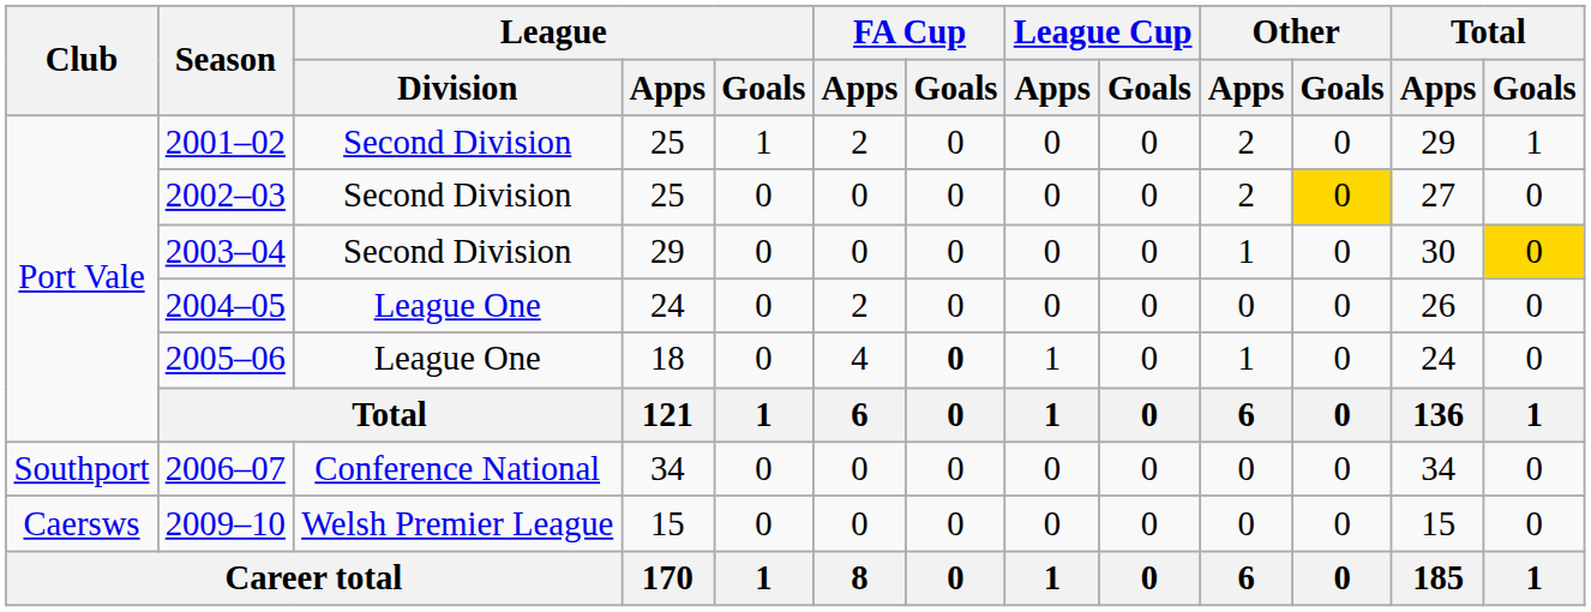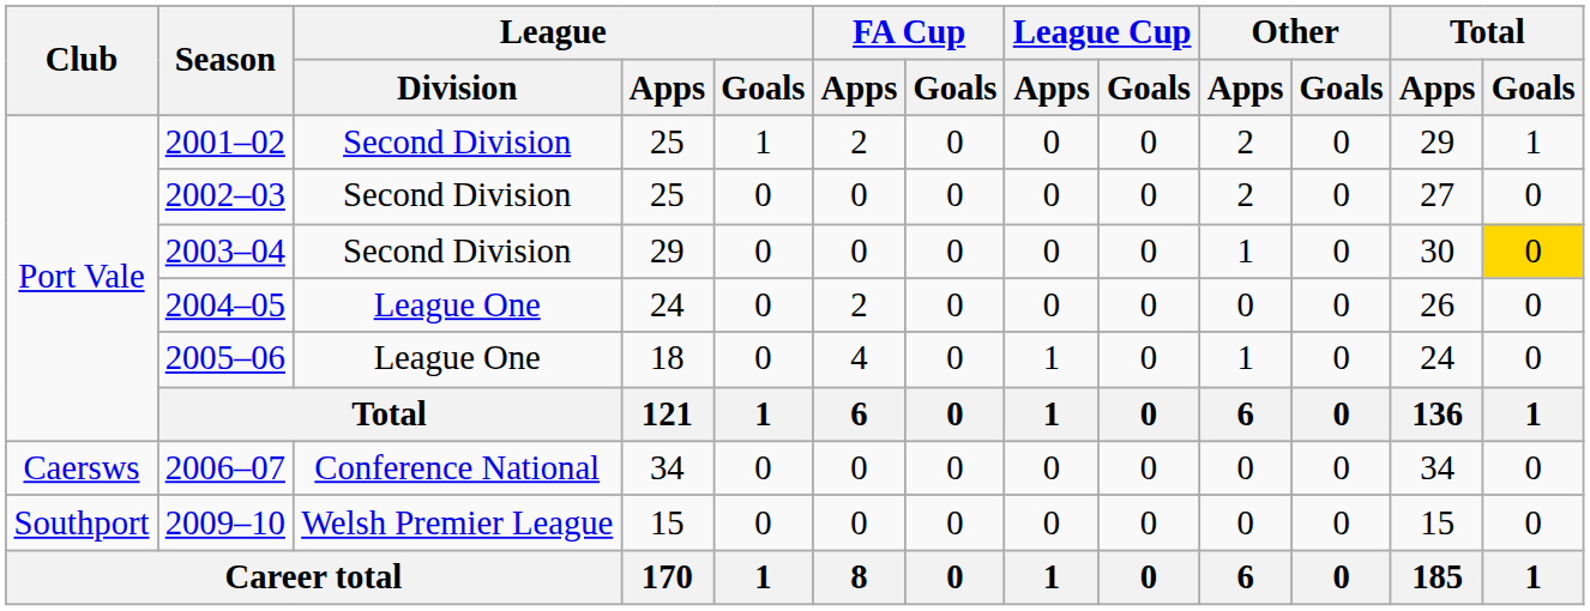2002–03 | Other / Goals: gold background -> no background
2005–06 | FA Cup / Goals: bold -> normal
2006–07 | Club: Southport -> Caersws
2009–10 | Club: Caersws -> Southport
